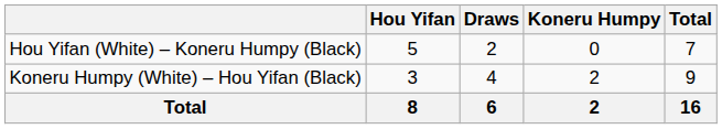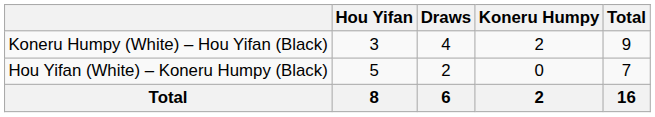rows swapped: Hou Yifan (White) – Koneru Humpy (Black) <-> Koneru Humpy (White) – Hou Yifan (Black)
